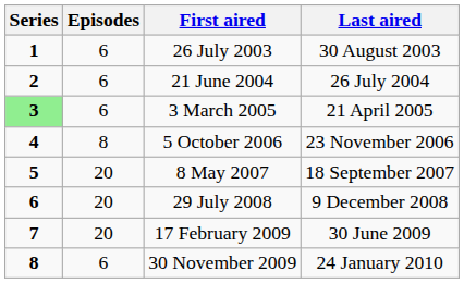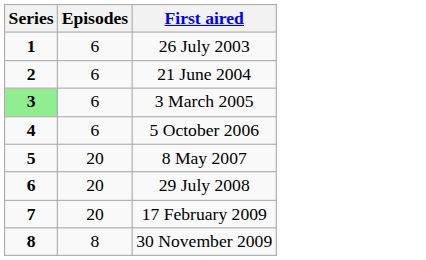- column: Last aired | 30 August 2003 | 26 July 2004 | 21 April 2005 | 23 November 2006 | 18 September 2007 | 9 December 2008 | 30 June 2009 | 24 January 2010
5 October 2006 | Episodes: 8 -> 6
30 November 2009 | Episodes: 6 -> 8
